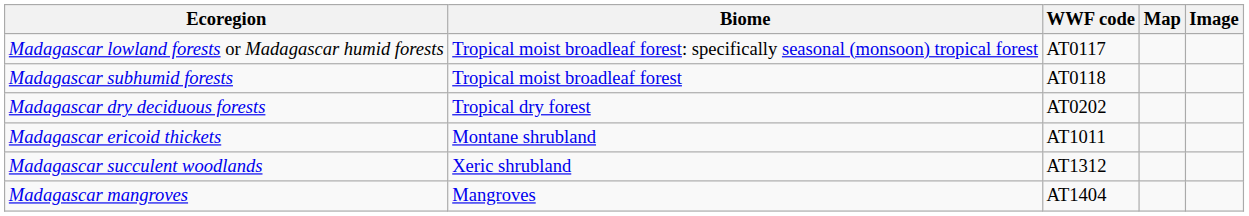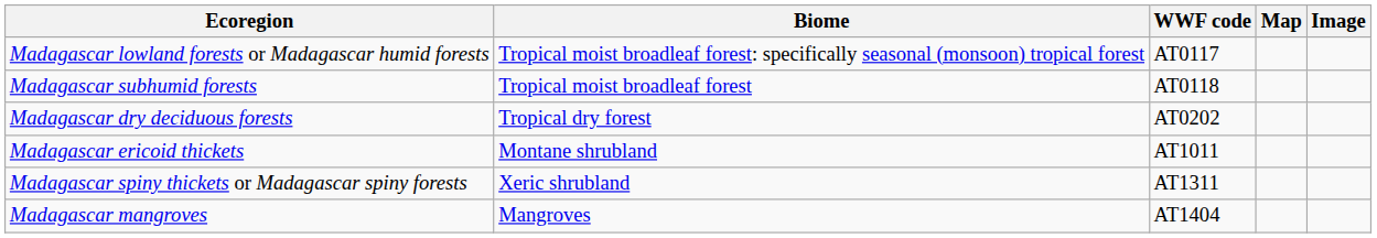+ row: Madagascar spiny thickets or Madagascar spiny forests | Xeric shrubland | AT1311
- row: Madagascar succulent woodlands | Xeric shrubland | AT1312
